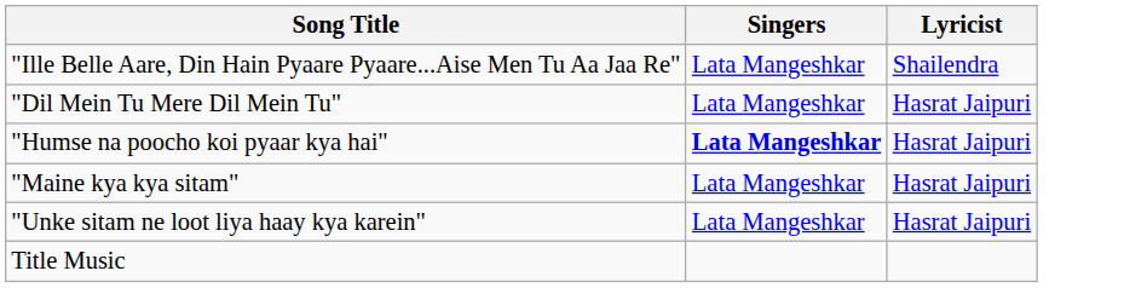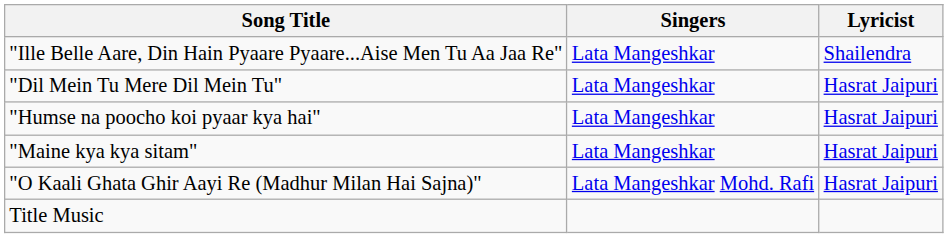"Humse na poocho koi pyaar kya hai" | Singers: bold -> normal
- row: "Unke sitam ne loot liya haay kya karein" | Lata Mangeshkar | Hasrat Jaipuri
+ row: "O Kaali Ghata Ghir Aayi Re (Madhur Milan Hai Sajna)" | Lata Mangeshkar Mohd. Rafi | Hasrat Jaipuri
